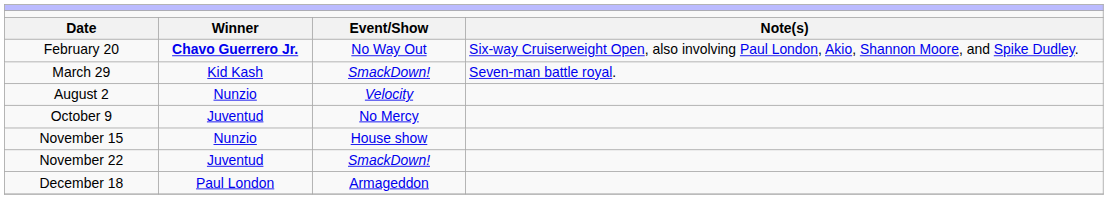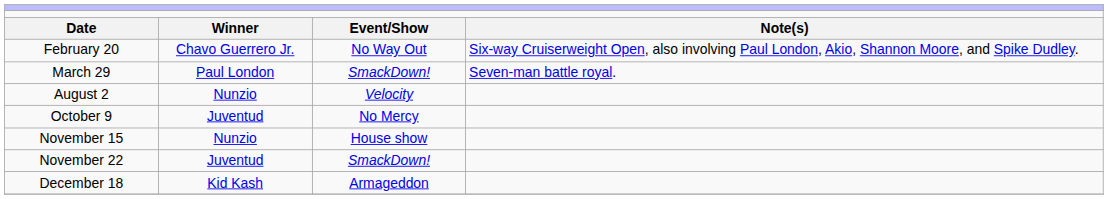February 20 | column 2: bold -> normal
March 29 | column 2: Kid Kash -> Paul London
December 18 | column 2: Paul London -> Kid Kash
